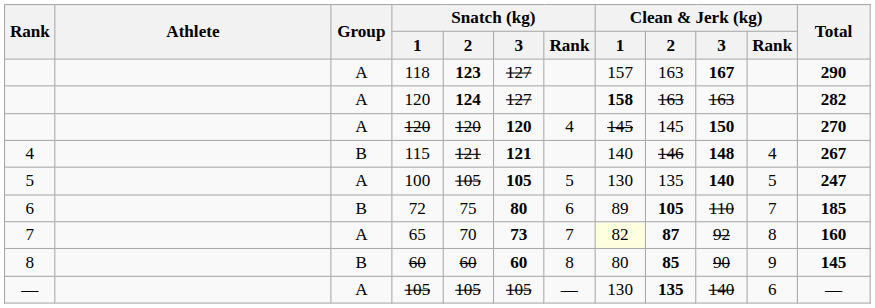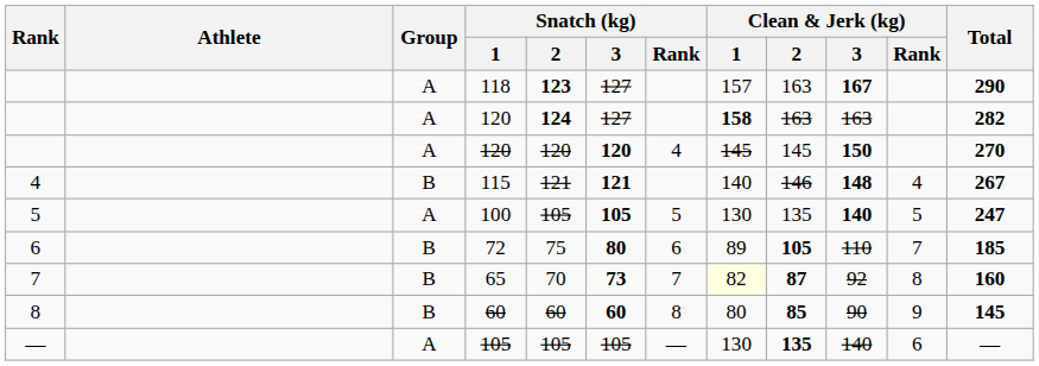65 | Group: A -> B
